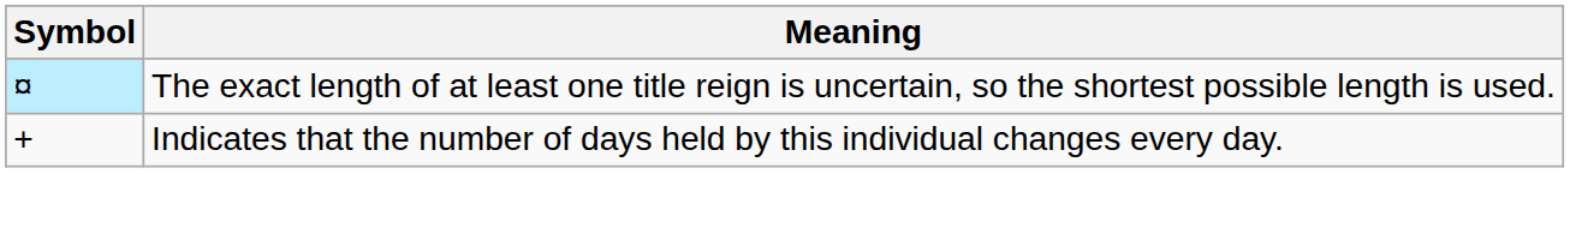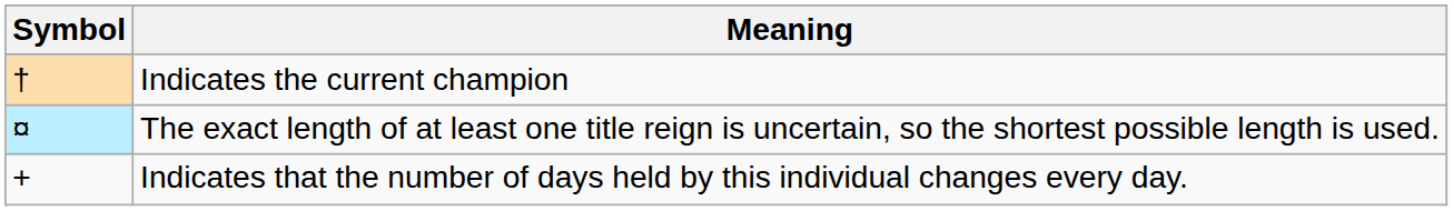+ row: † | Indicates the current champion
